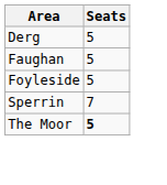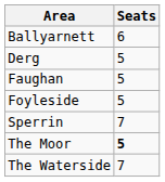+ row: Ballyarnett | 6
+ row: The Waterside | 7
